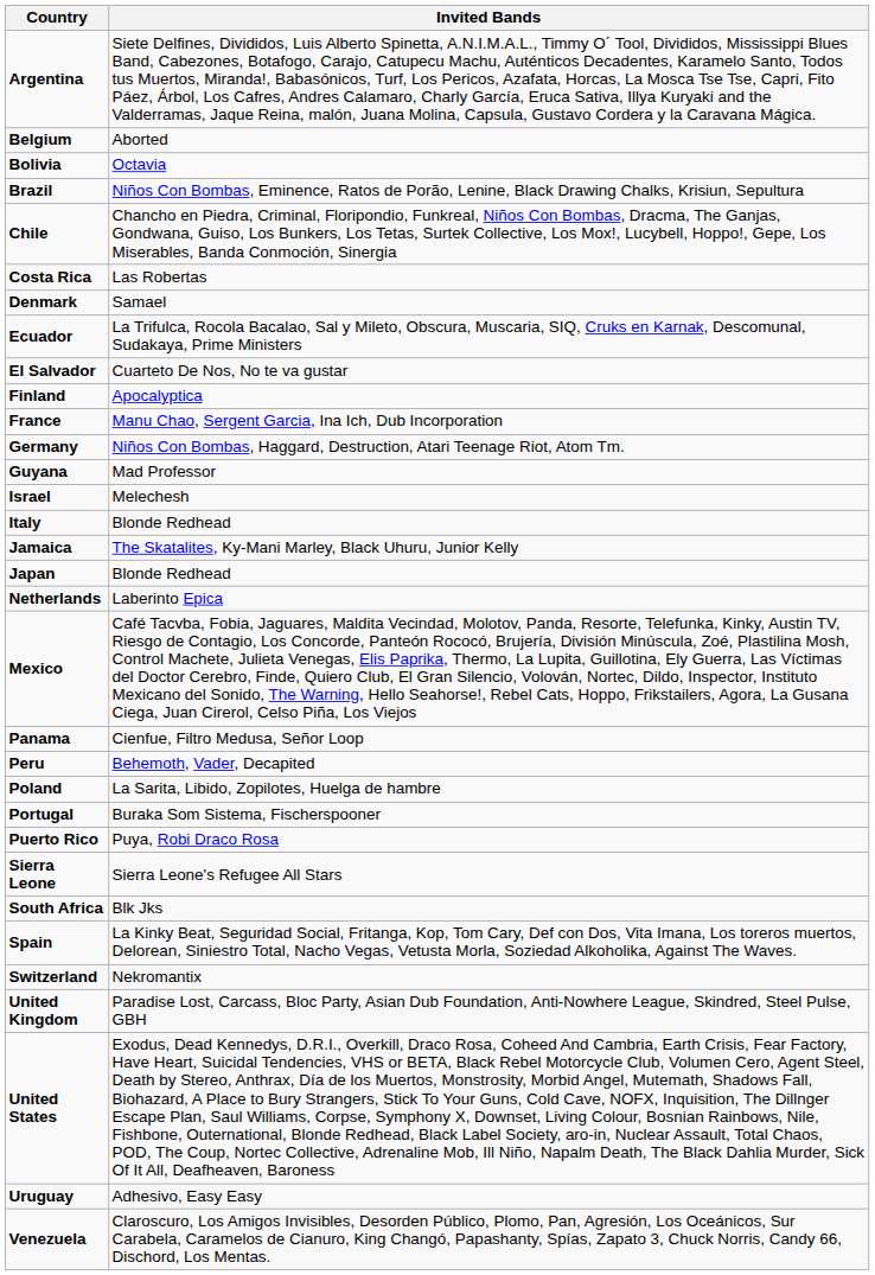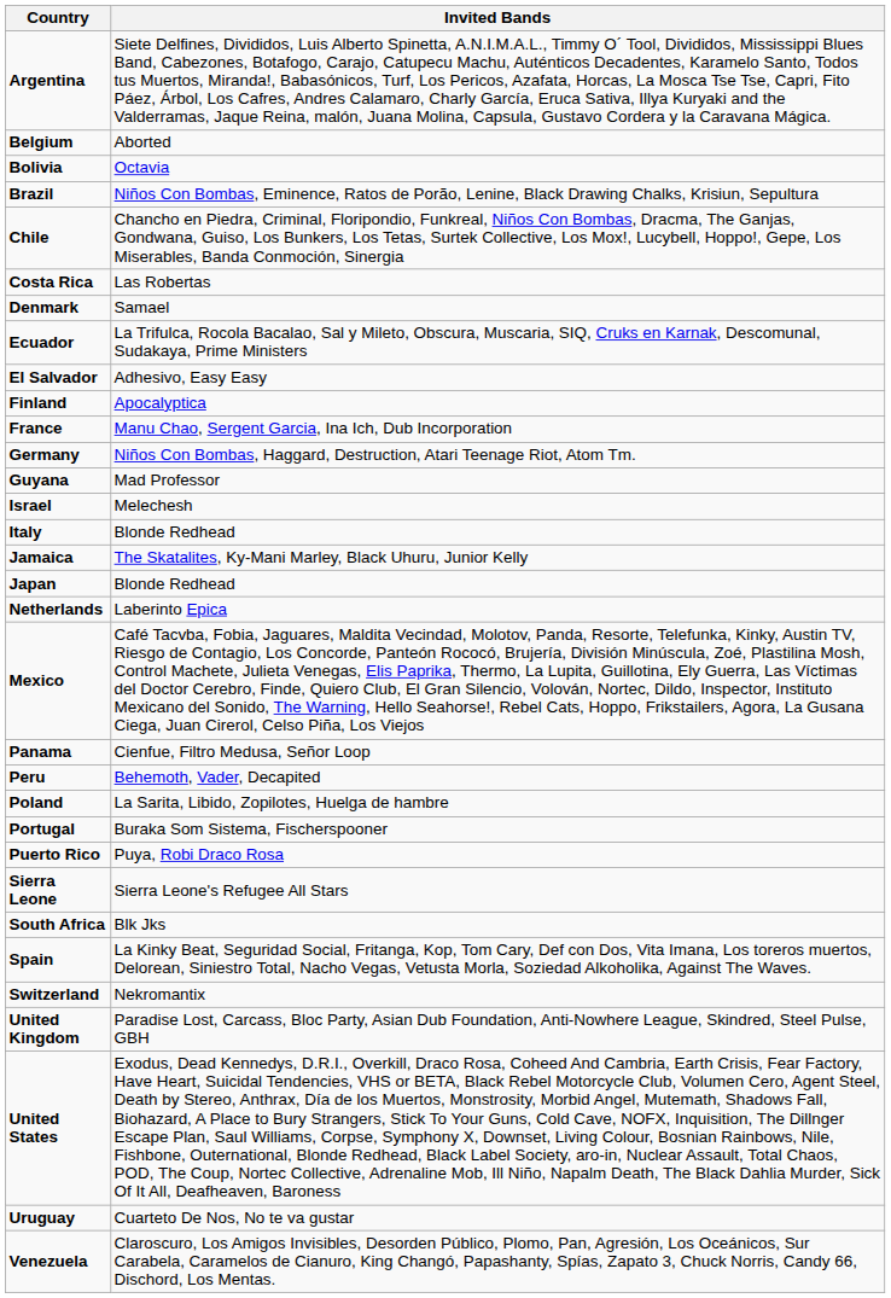El Salvador | Invited Bands: Cuarteto De Nos, No te va gustar -> Adhesivo, Easy Easy
Uruguay | Invited Bands: Adhesivo, Easy Easy -> Cuarteto De Nos, No te va gustar
